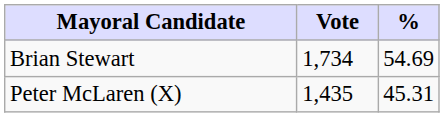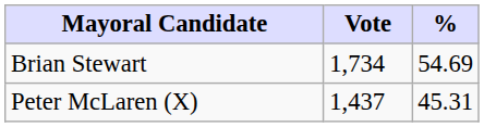Peter McLaren (X) | Vote: 1,435 -> 1,437
